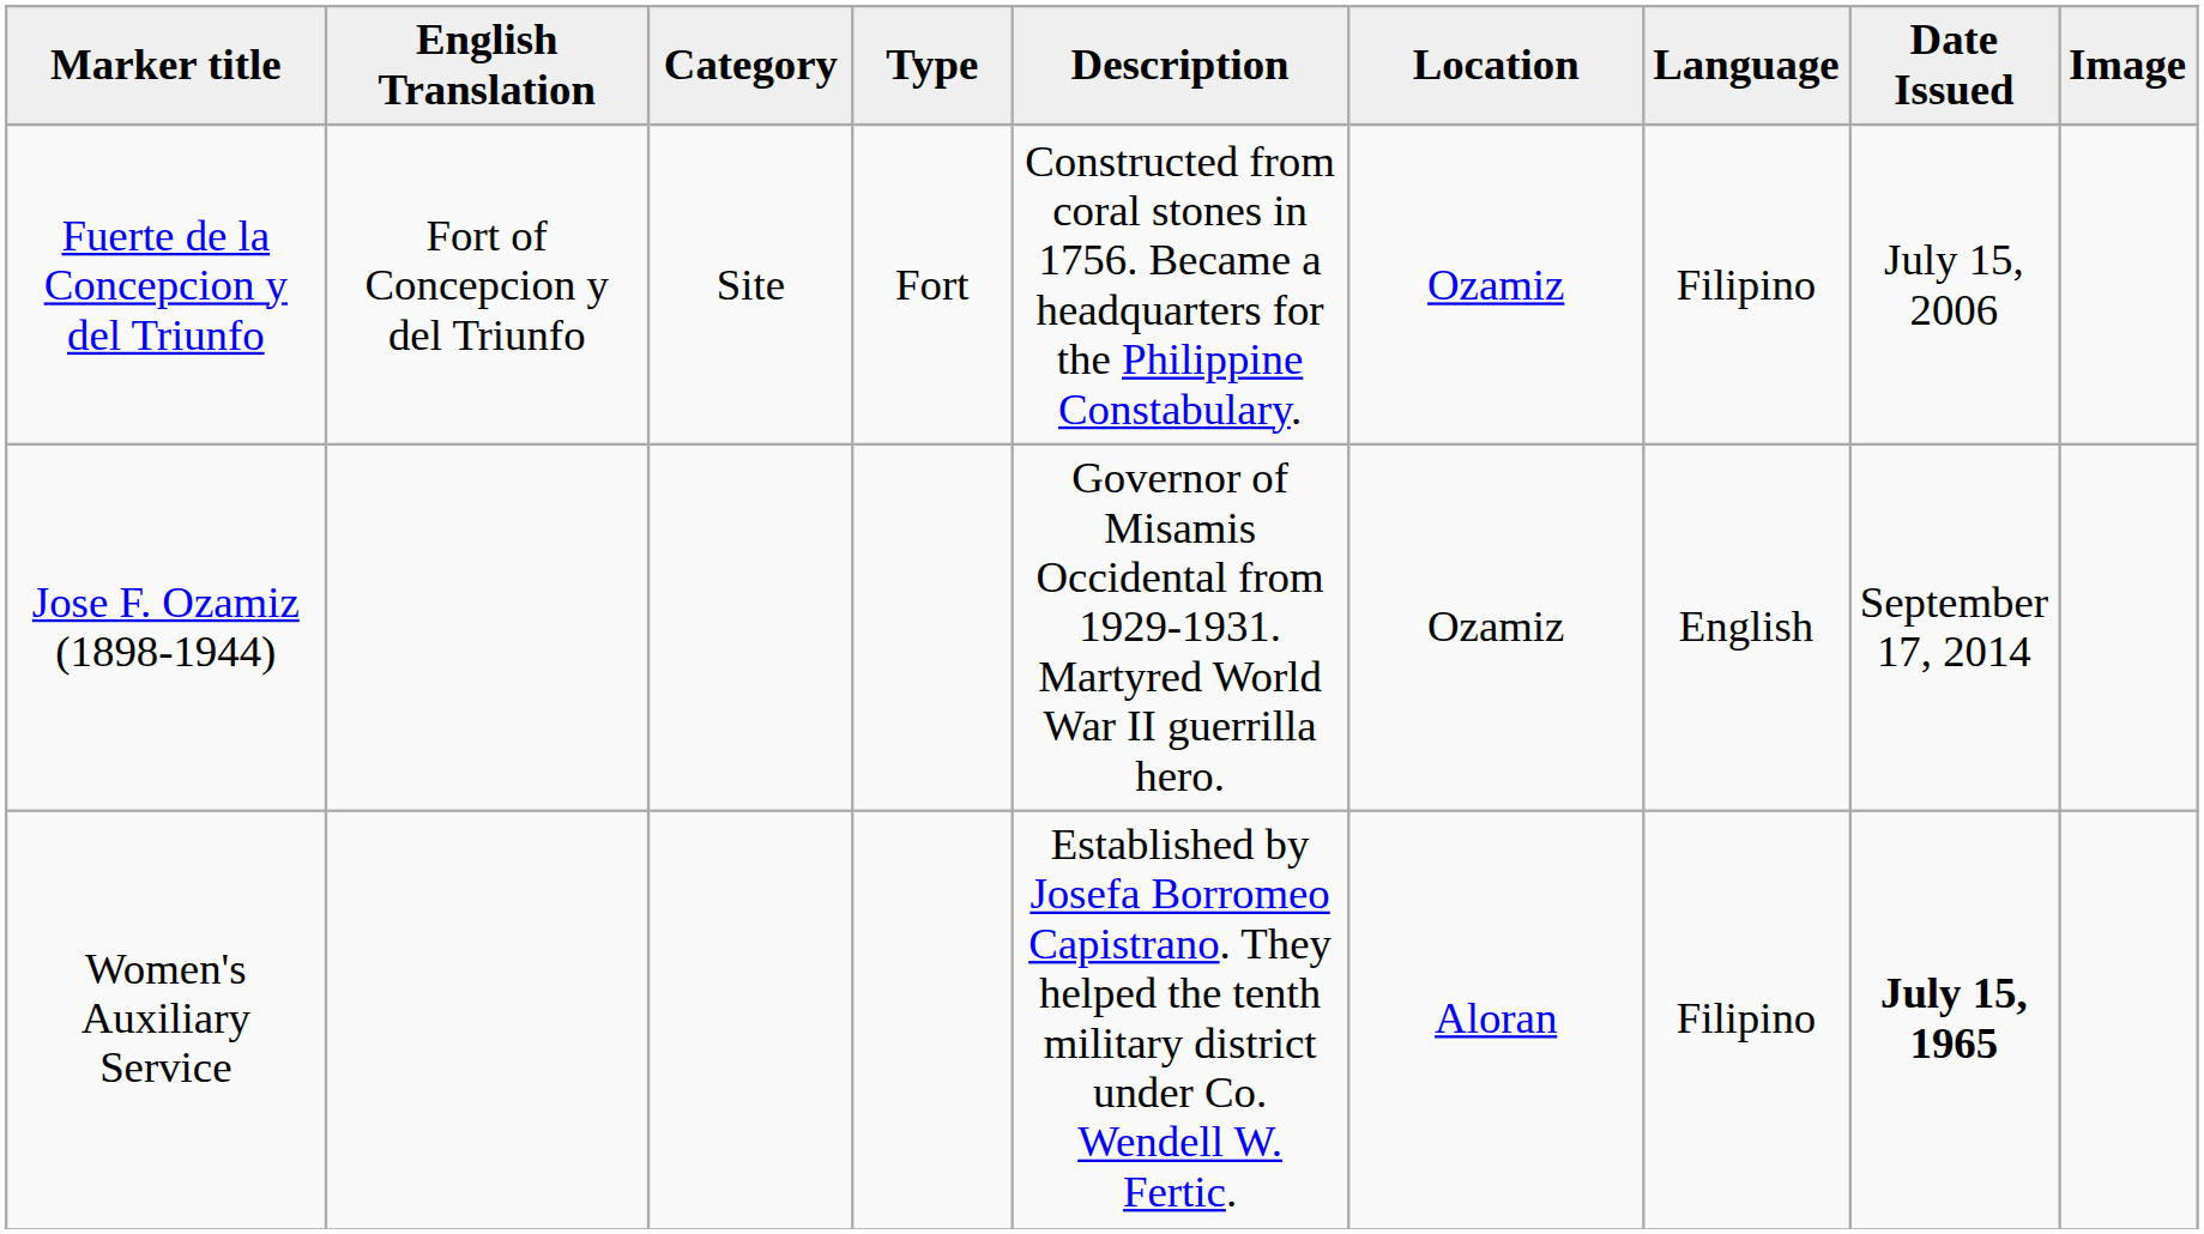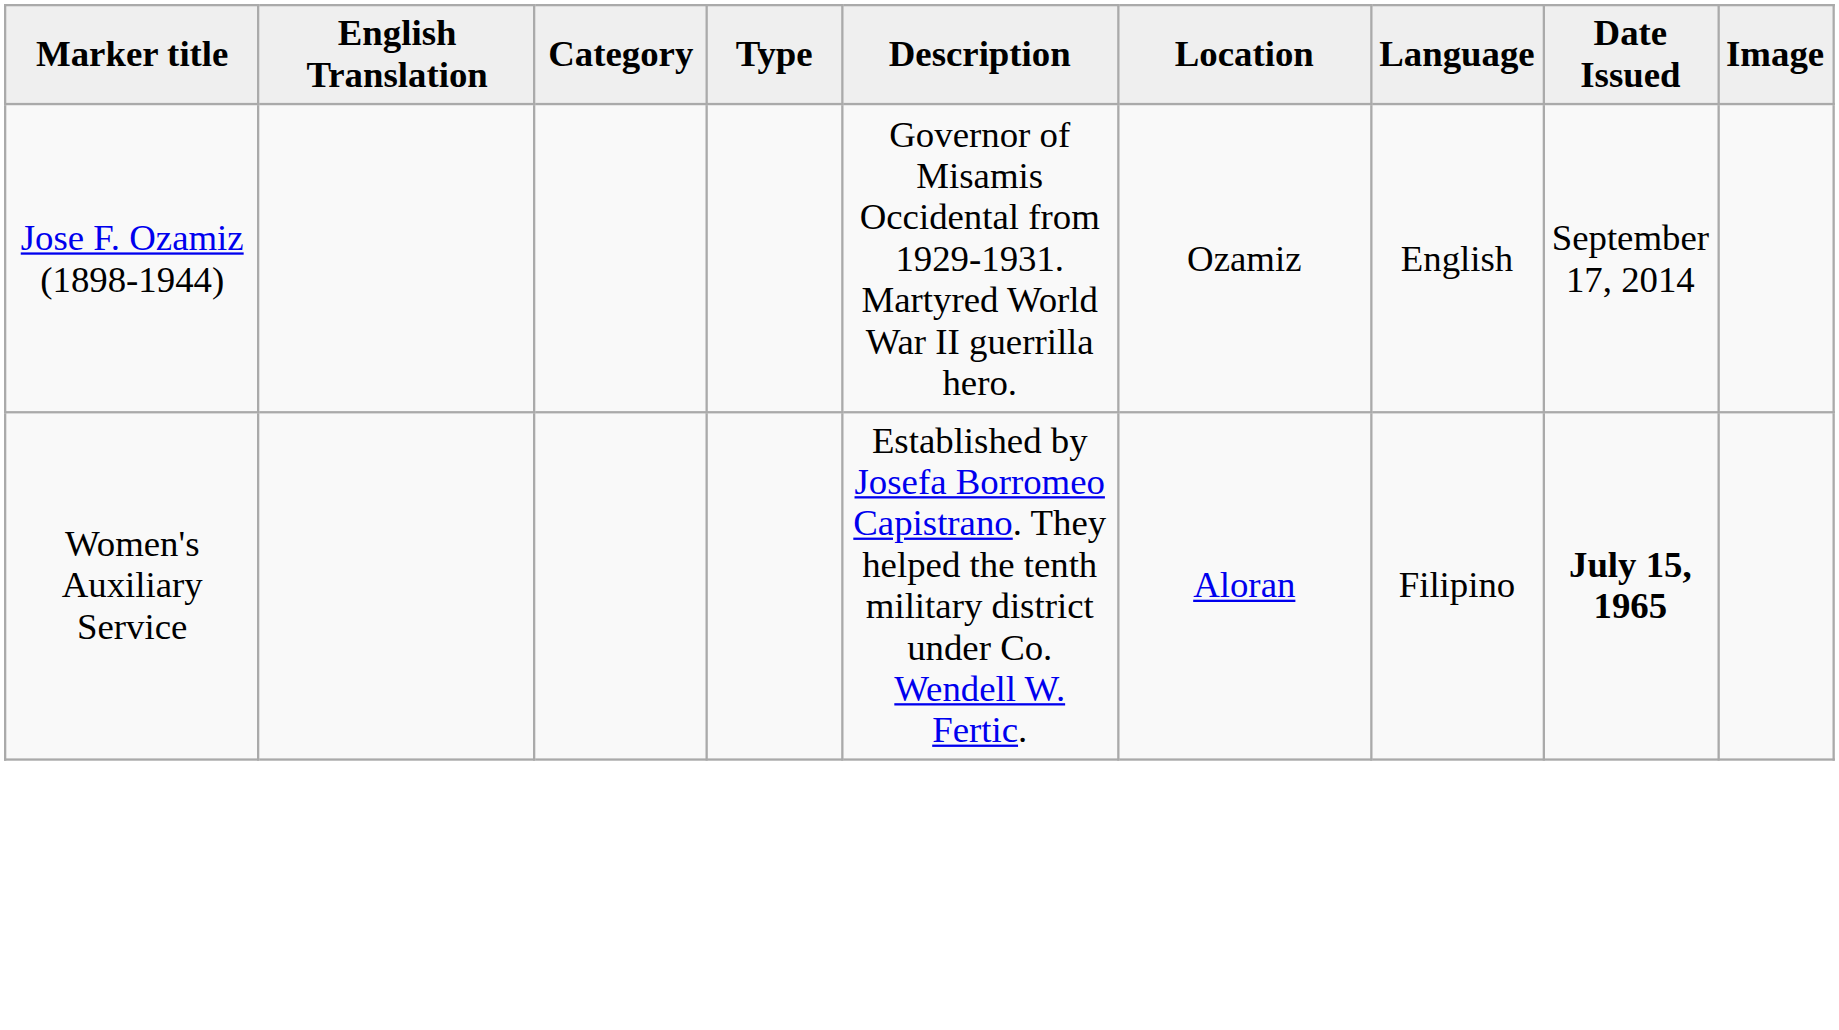- row: Fuerte de la Concepcion y del Triunfo | Fort of Concepcion y del Triunfo | Site | Fort | Constructed from coral stones in 1756. Became a headquarters for the Philippine Constabulary. | Ozamiz | Filipino | July 15, 2006
